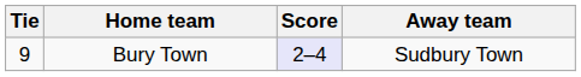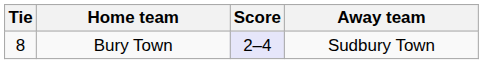Bury Town | Tie: 9 -> 8
